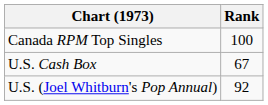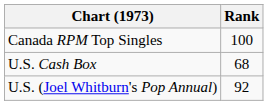U.S. Cash Box | Rank: 67 -> 68
